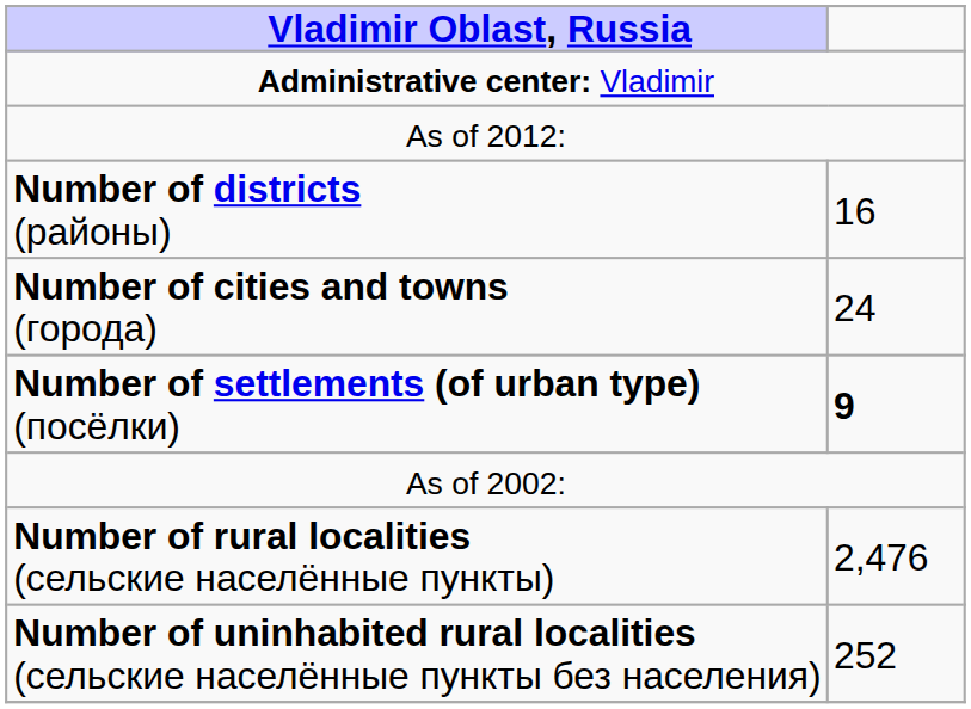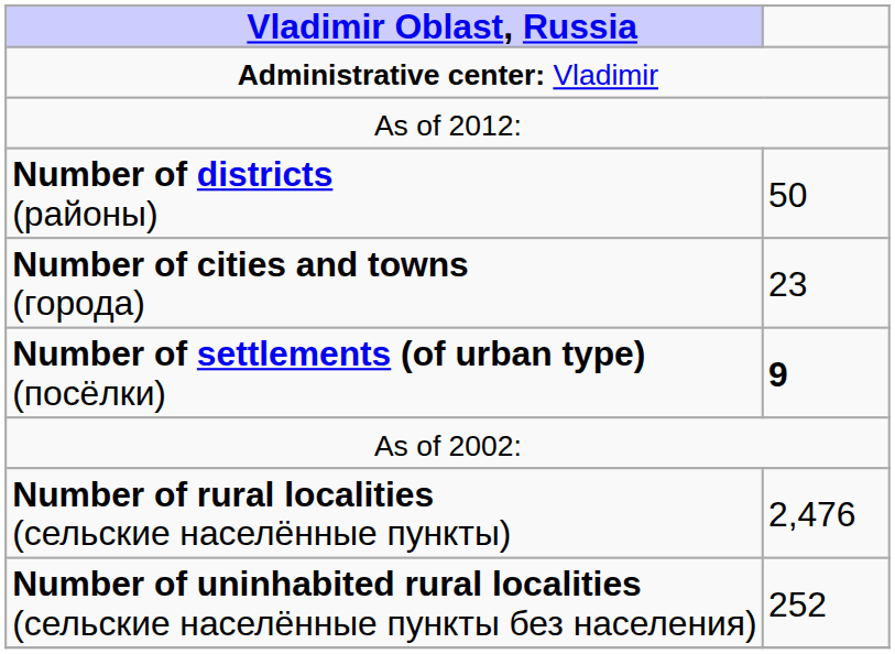Number of districts (районы) | column 2: 16 -> 50
Number of cities and towns (города) | column 2: 24 -> 23
